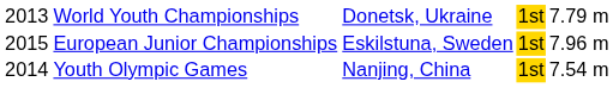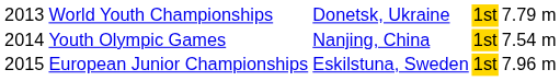rows swapped: Youth Olympic Games <-> European Junior Championships
